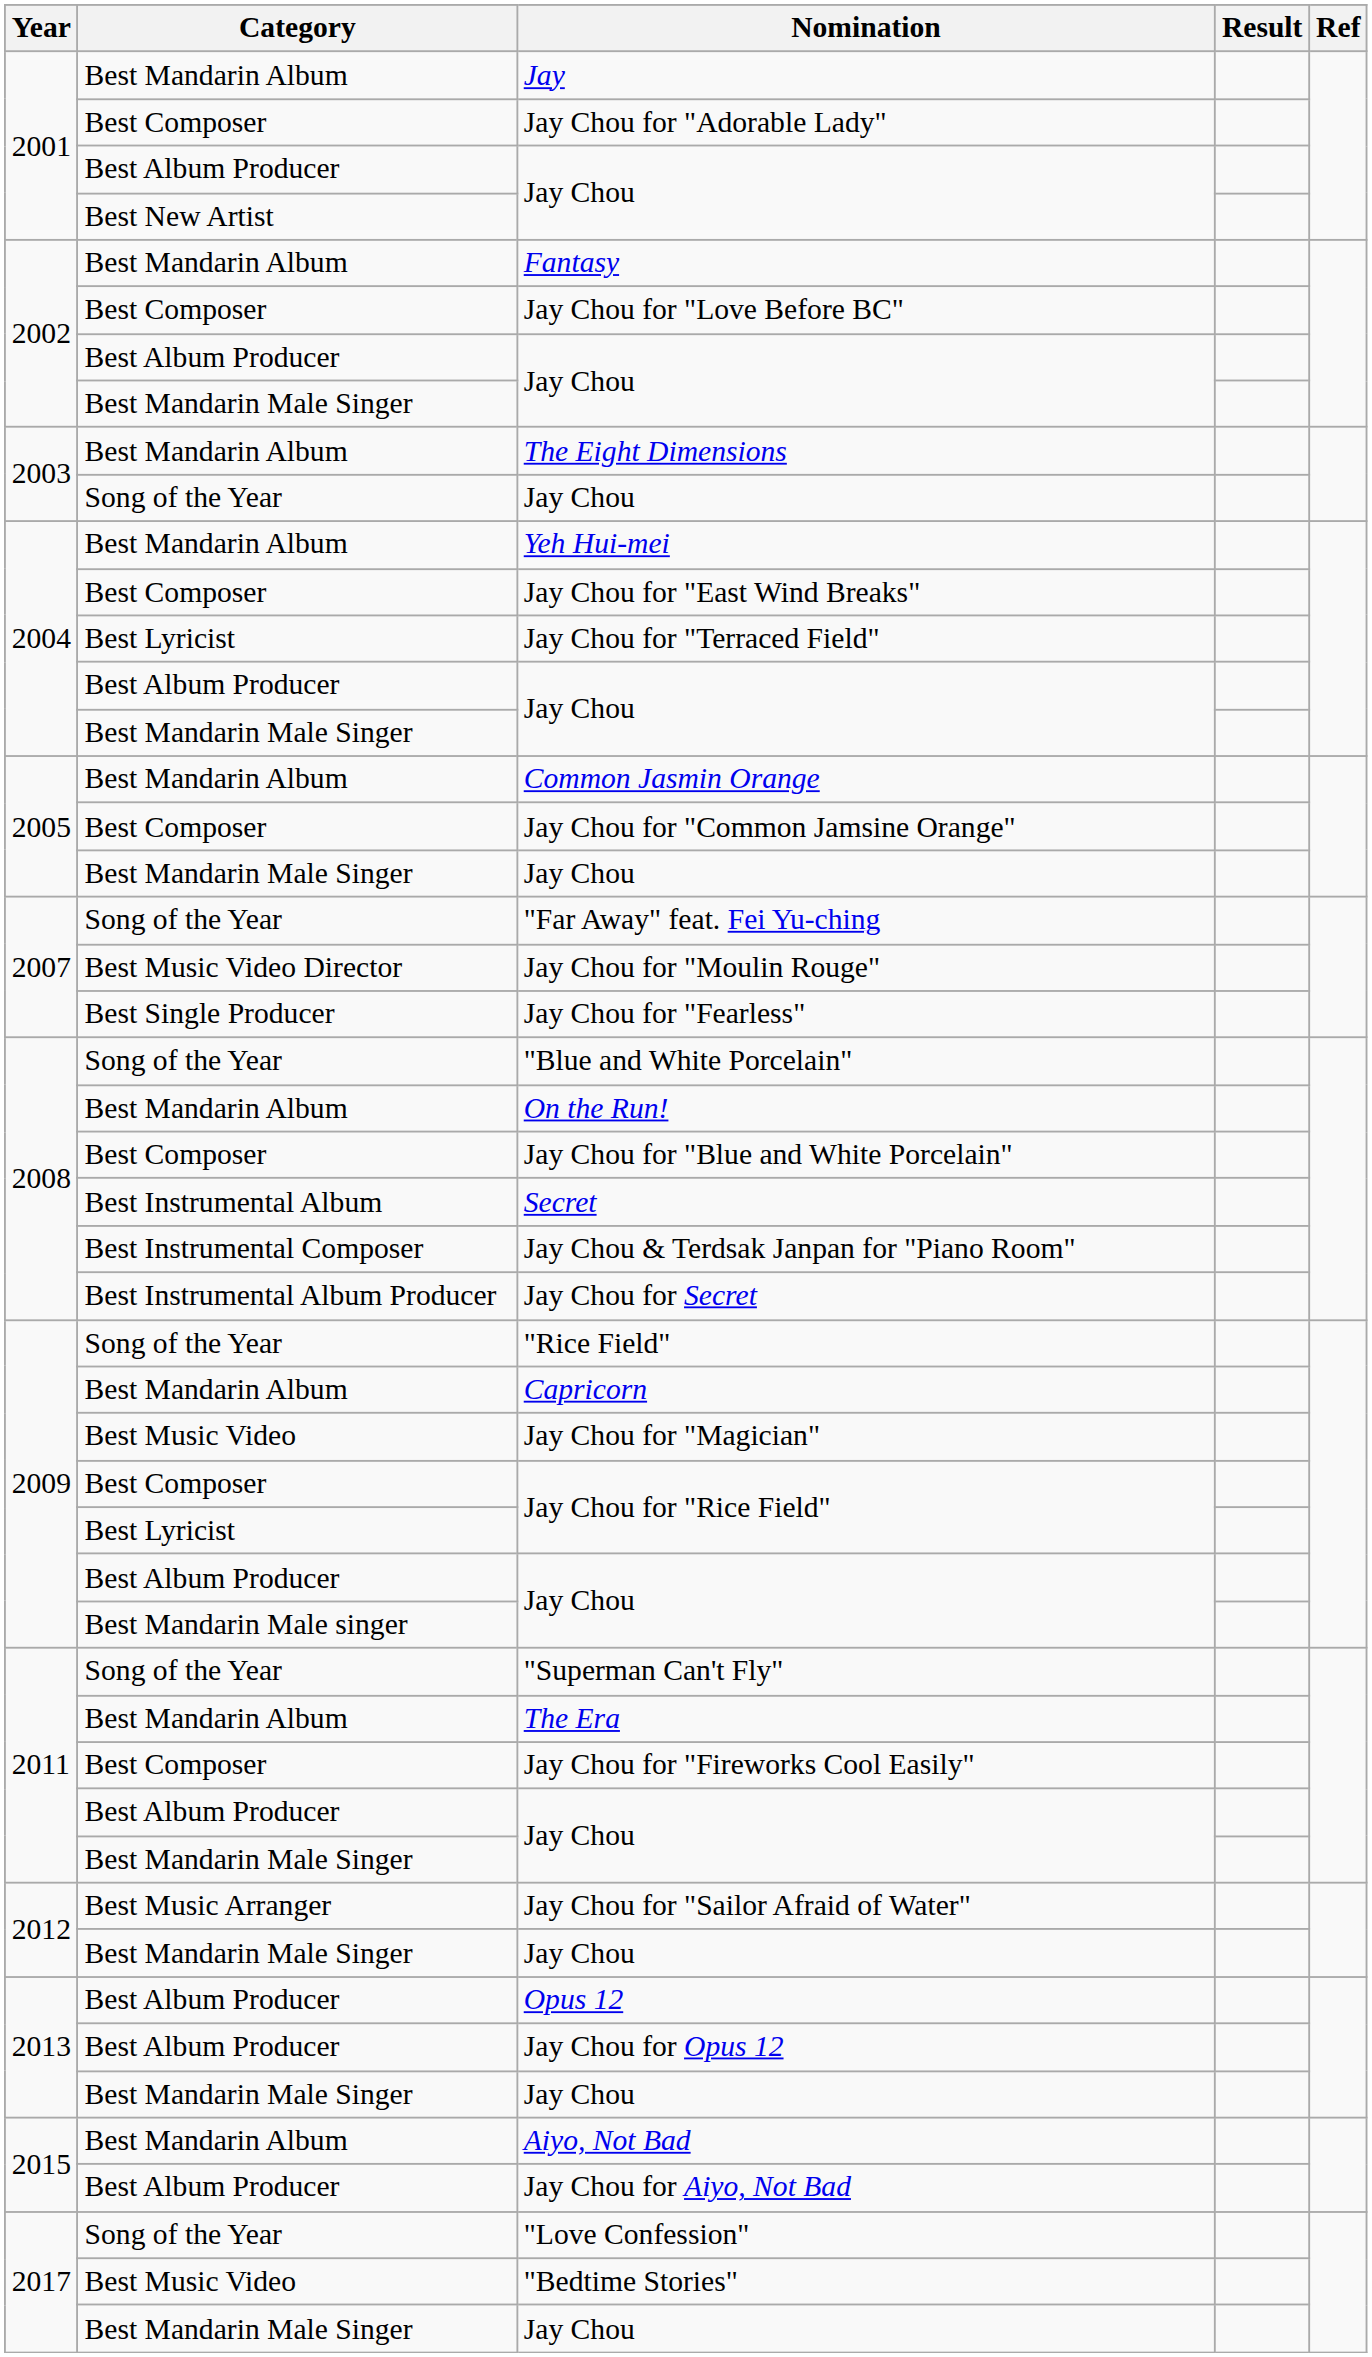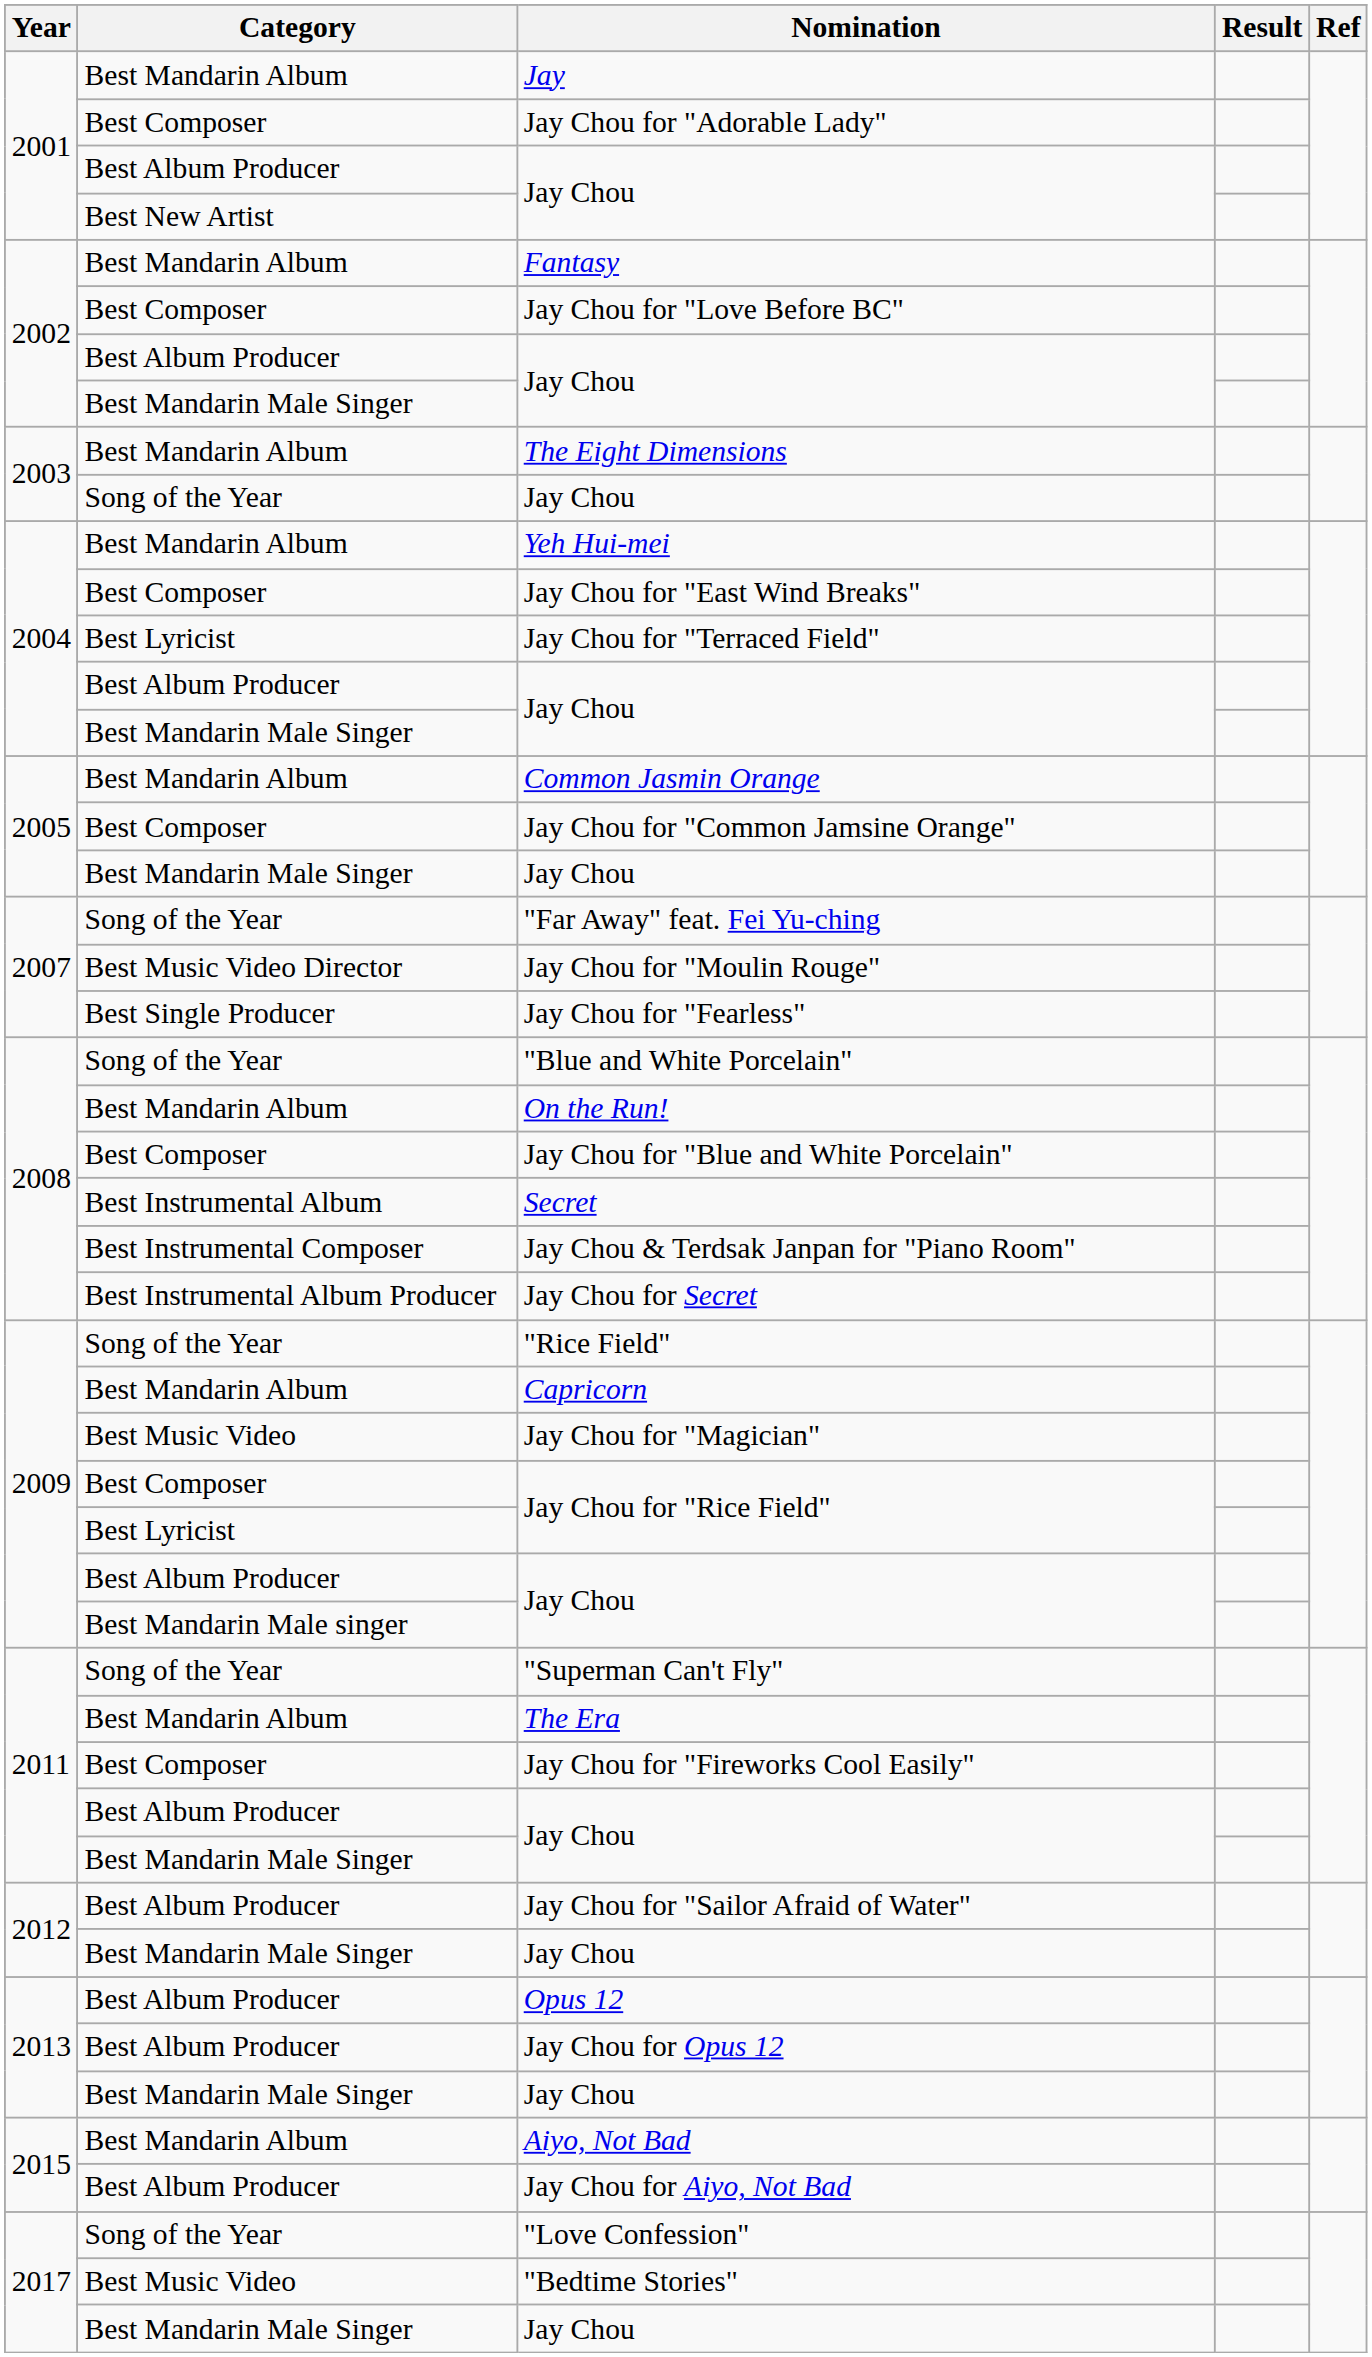Jay Chou for "Sailor Afraid of Water" | Category: Best Music Arranger -> Best Album Producer
